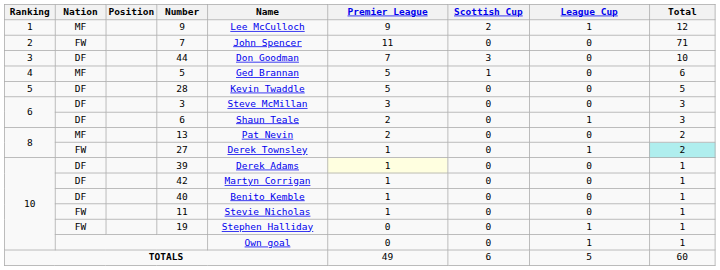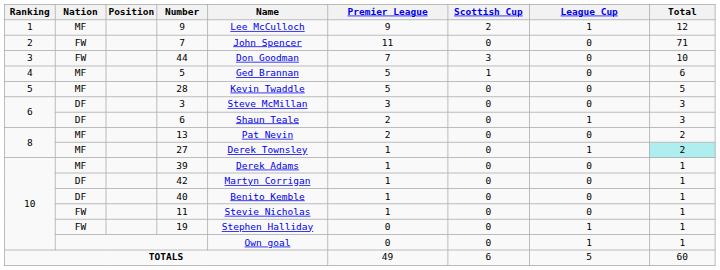44 | Nation: DF -> FW
28 | Nation: DF -> MF
27 | Nation: FW -> MF
39 | Nation: DF -> MF
39 | Premier League: lightyellow background -> no background
